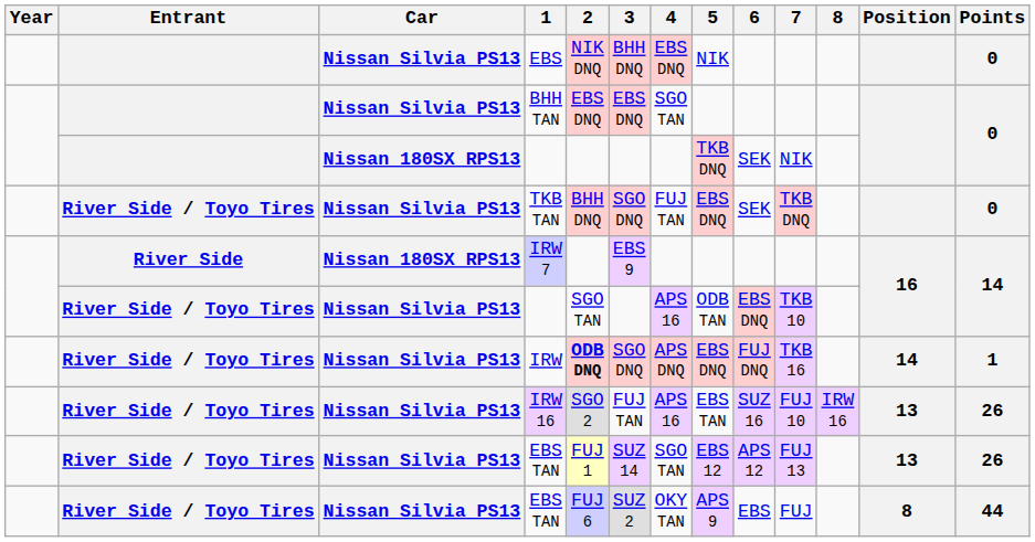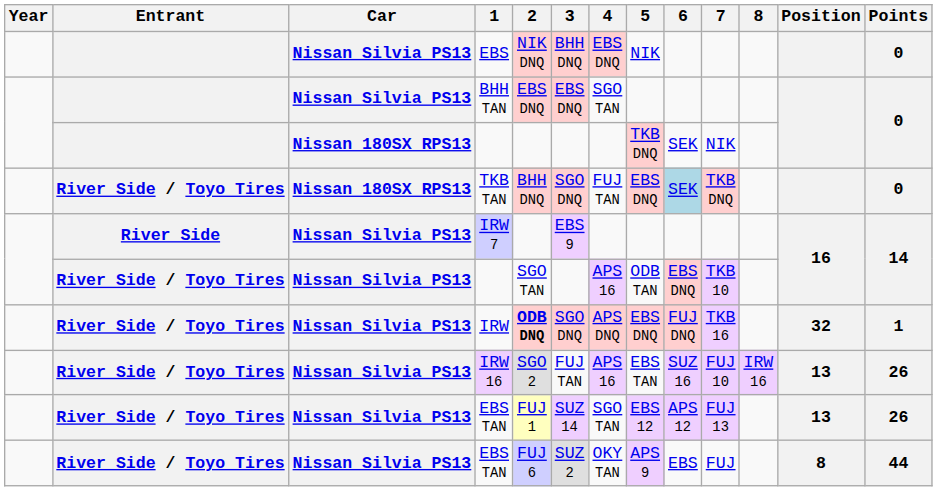TKB TAN | Car: Nissan Silvia PS13 -> Nissan 180SX RPS13
TKB TAN | 6: no background -> lightblue background
IRW 7 | Car: Nissan 180SX RPS13 -> Nissan Silvia PS13
IRW | Position: 14 -> 32
